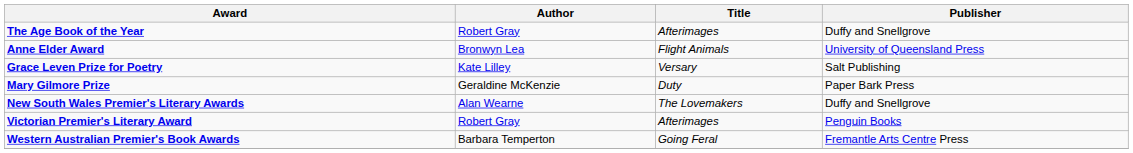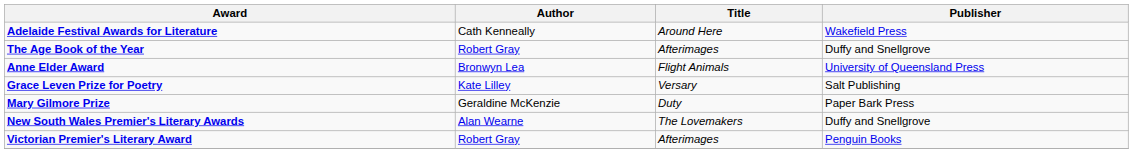+ row: Adelaide Festival Awards for Literature | Cath Kenneally | Around Here | Wakefield Press
- row: Western Australian Premier's Book Awards | Barbara Temperton | Going Feral | Fremantle Arts Centre Press
